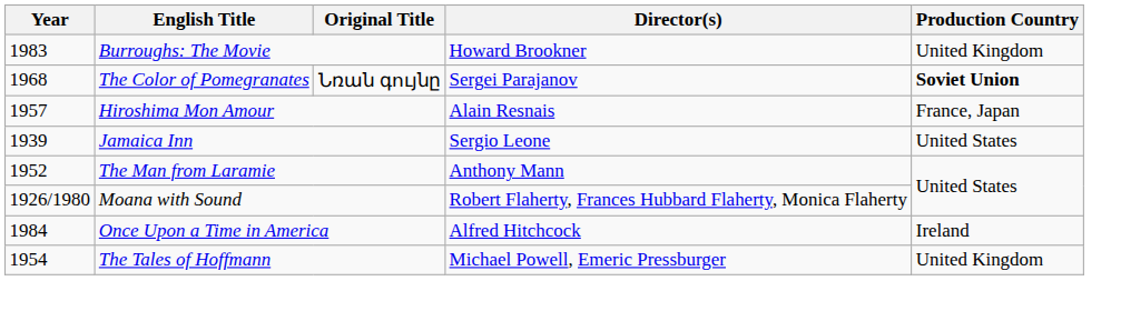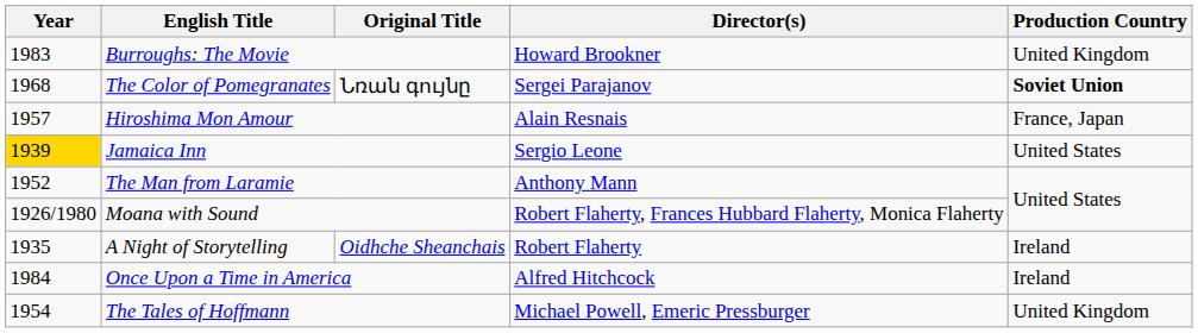Jamaica Inn | Year: no background -> gold background
+ row: 1935 | A Night of Storytelling | Oidhche Sheanchais | Robert Flaherty | Ireland
